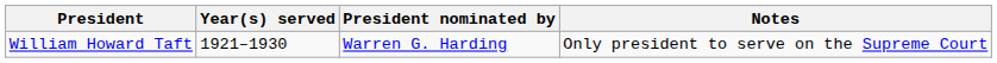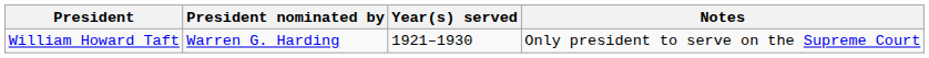columns swapped: President nominated by <-> Year(s) served
